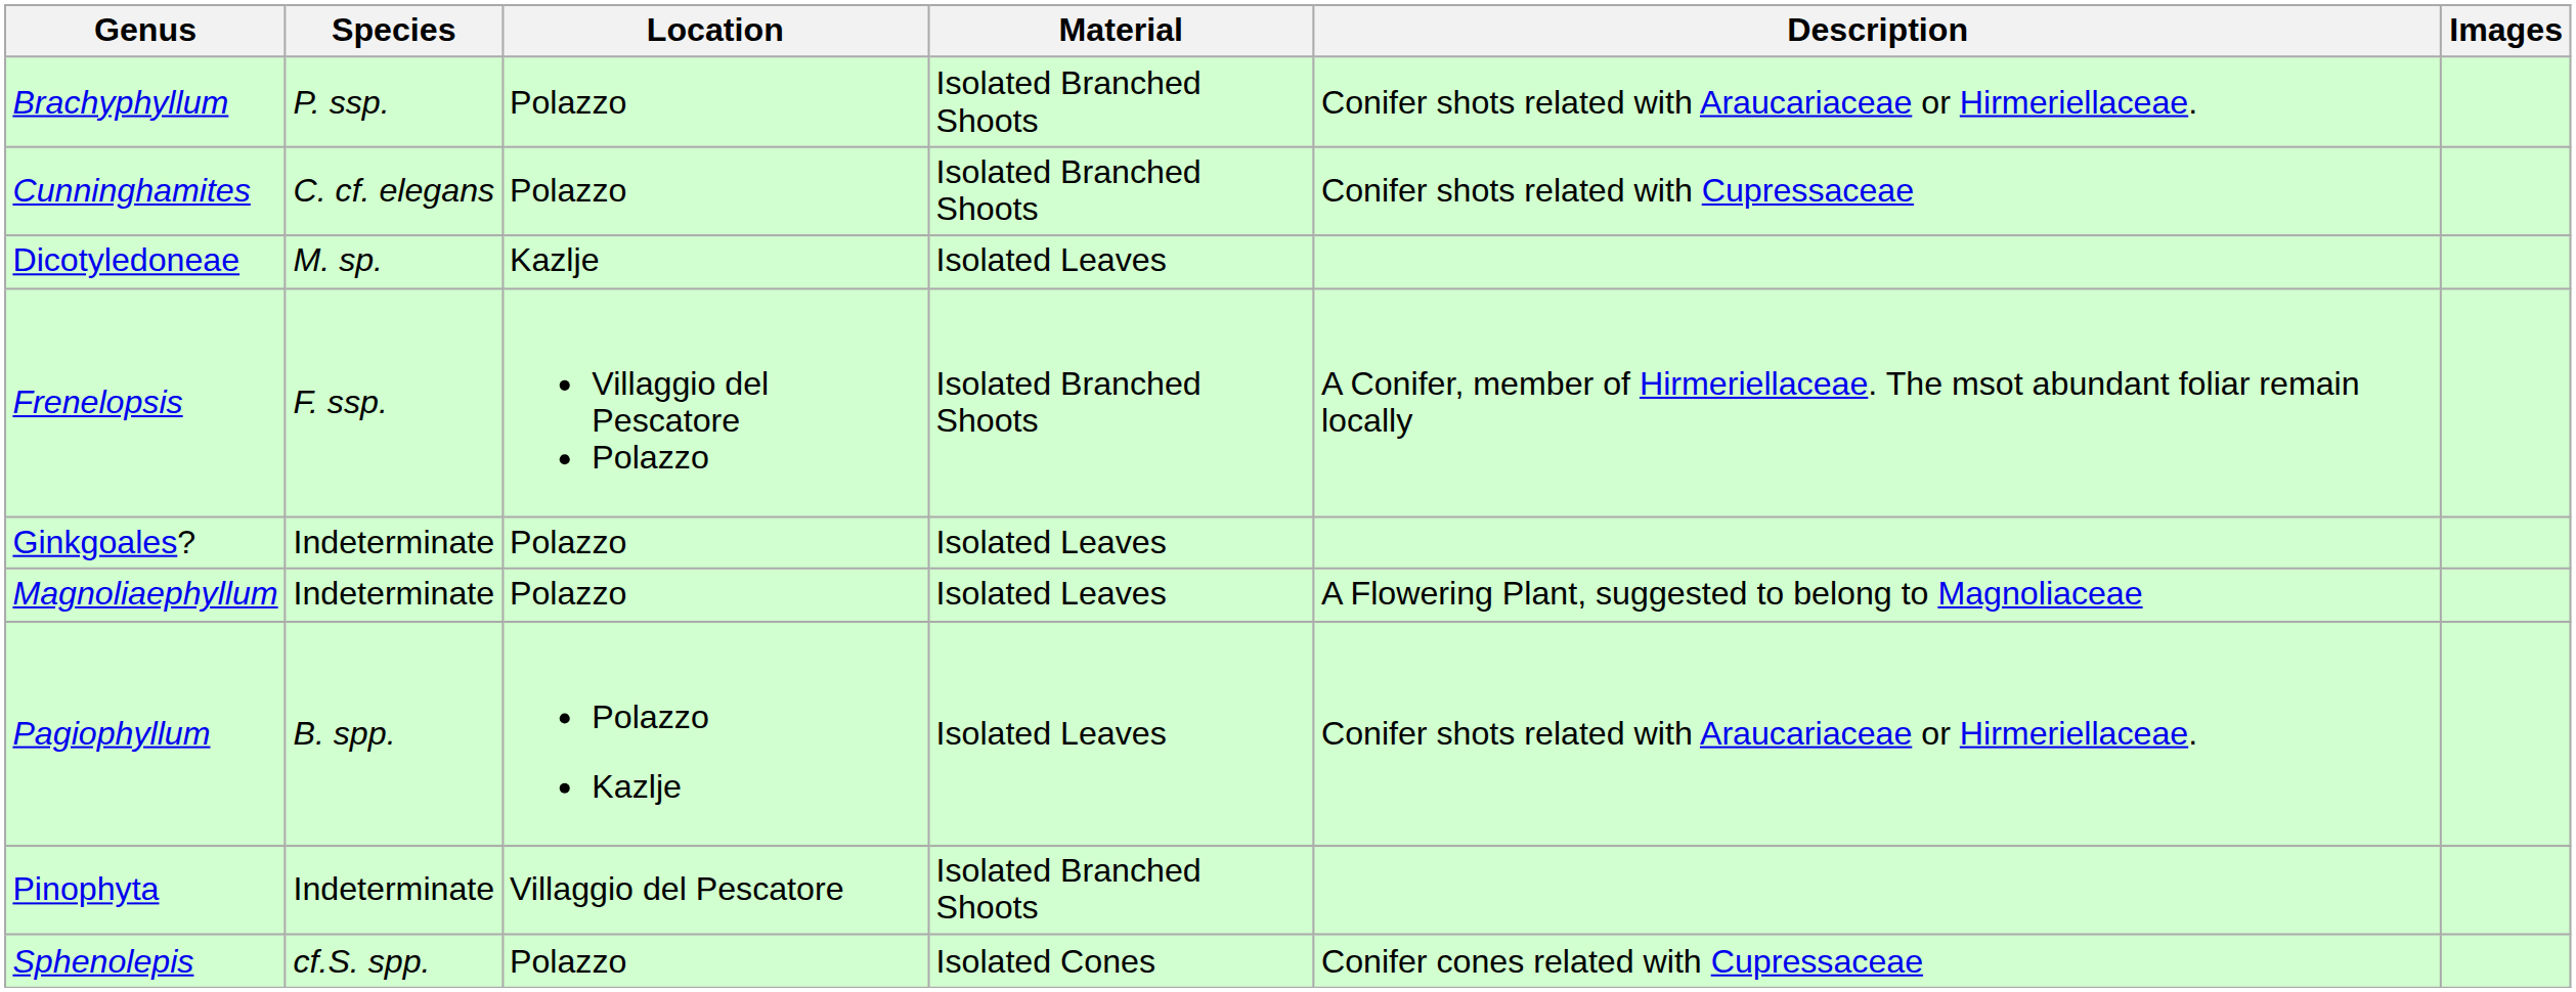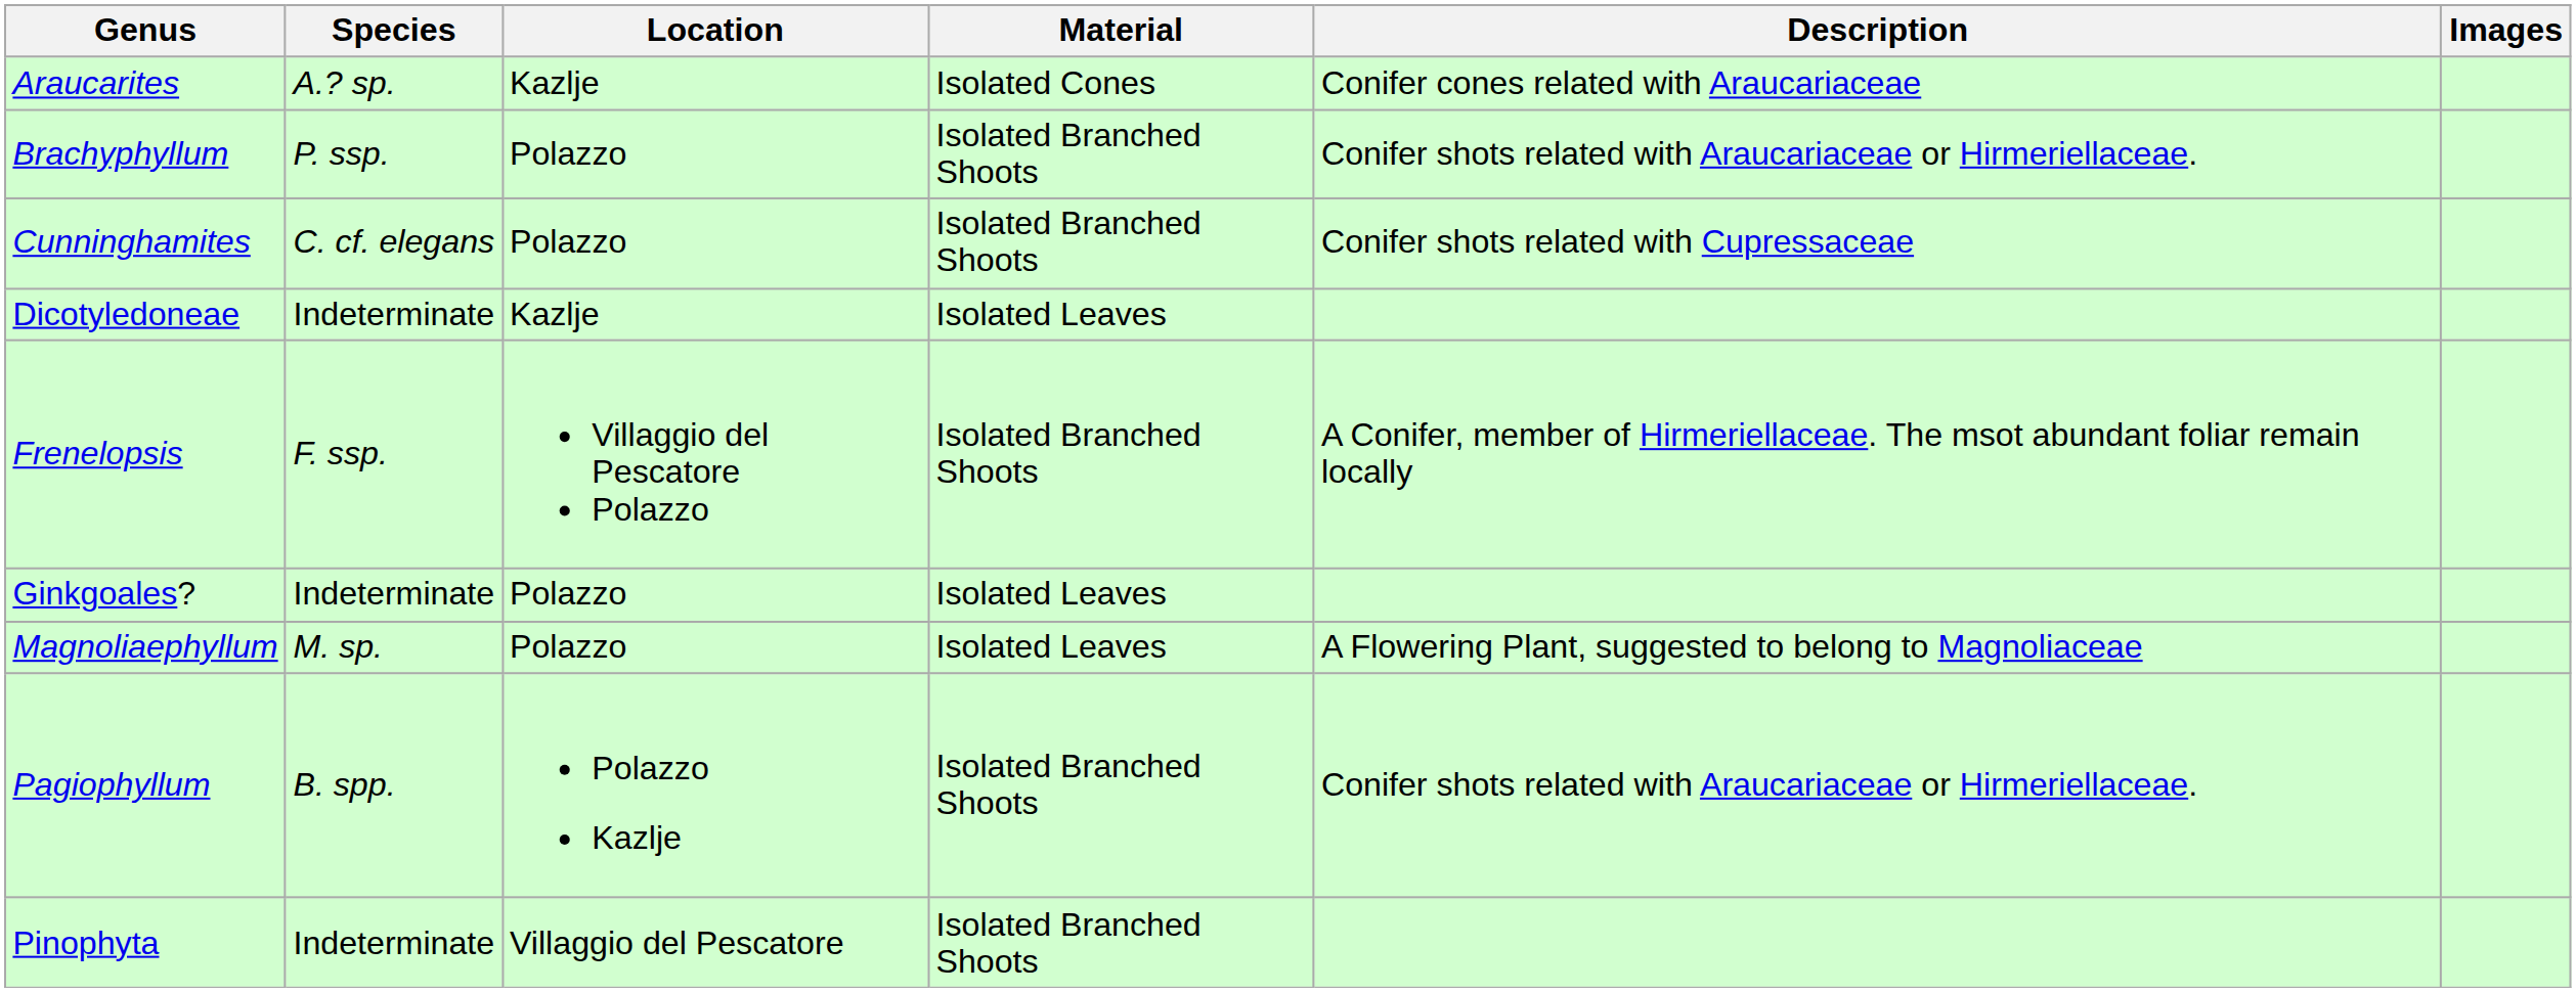+ row: Araucarites | A.? sp. | Kazlje | Isolated Cones | Conifer cones related with Araucariaceae
Dicotyledoneae | Species: M. sp. -> Indeterminate
Magnoliaephyllum | Species: Indeterminate -> M. sp.
Pagiophyllum | Material: Isolated Leaves -> Isolated Branched Shoots
- row: Sphenolepis | cf.S. spp. | Polazzo | Isolated Cones | Conifer cones related with Cupressaceae
